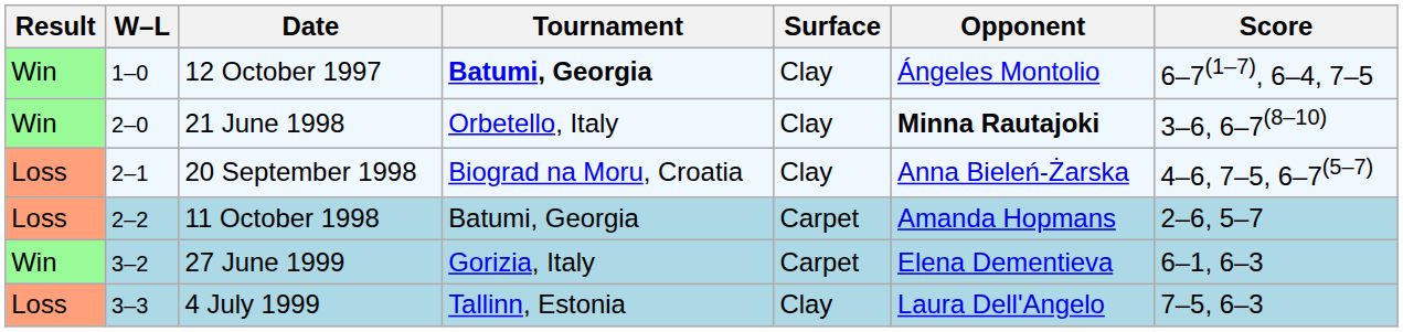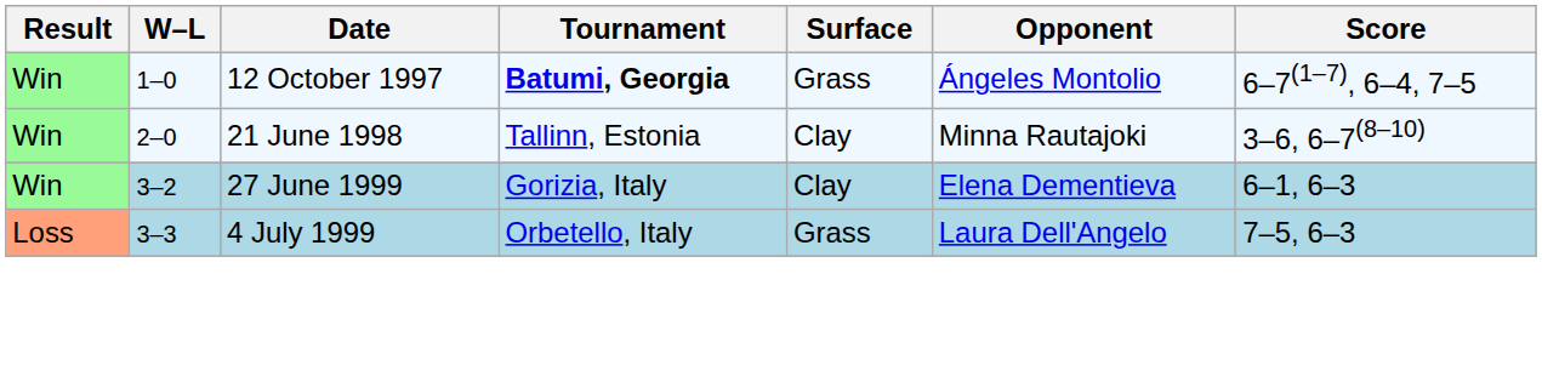12 October 1997 | Surface: Clay -> Grass
21 June 1998 | Tournament: Orbetello, Italy -> Tallinn, Estonia
21 June 1998 | Opponent: bold -> normal
- row: Loss | 2–1 | 20 September 1998 | Biograd na Moru, Croatia | Clay | Anna Bieleń-Żarska | 4–6, 7–5, 6–7(5–7)
- row: Loss | 2–2 | 11 October 1998 | Batumi, Georgia | Carpet | Amanda Hopmans | 2–6, 5–7
27 June 1999 | Surface: Carpet -> Clay
4 July 1999 | Tournament: Tallinn, Estonia -> Orbetello, Italy
4 July 1999 | Surface: Clay -> Grass
